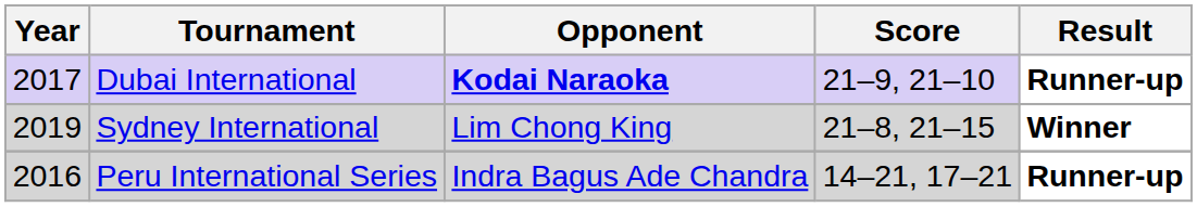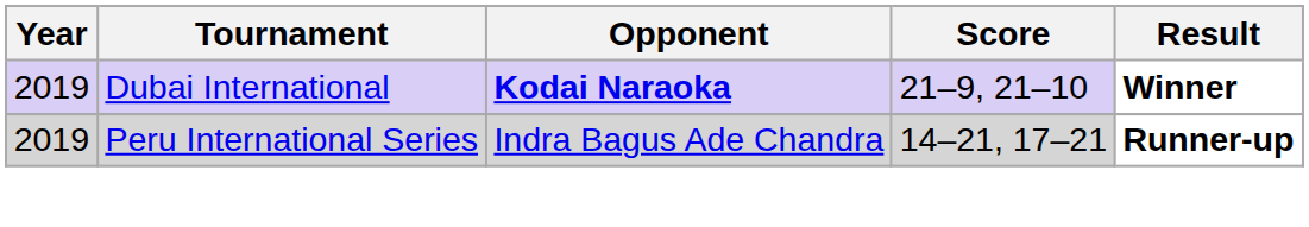Dubai International | Year: 2017 -> 2019
Dubai International | Result: Runner-up -> Winner
- row: 2019 | Sydney International | Lim Chong King | 21–8, 21–15 | Winner
Peru International Series | Year: 2016 -> 2019
